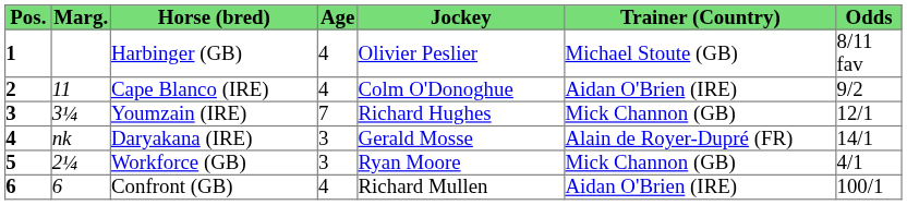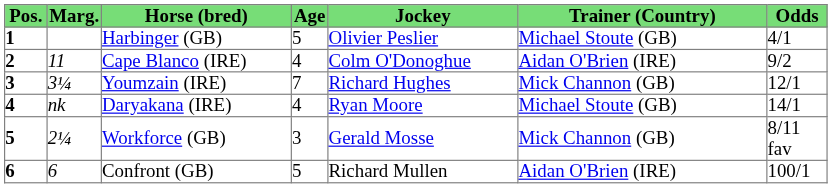Harbinger (GB) | Age: 4 -> 5
Harbinger (GB) | Odds: 8/11 fav -> 4/1
Daryakana (IRE) | Age: 3 -> 4
Daryakana (IRE) | Jockey: Gerald Mosse -> Ryan Moore
Daryakana (IRE) | Trainer (Country): Alain de Royer-Dupré (FR) -> Michael Stoute (GB)
Workforce (GB) | Jockey: Ryan Moore -> Gerald Mosse
Workforce (GB) | Odds: 4/1 -> 8/11 fav
Confront (GB) | Age: 4 -> 5
